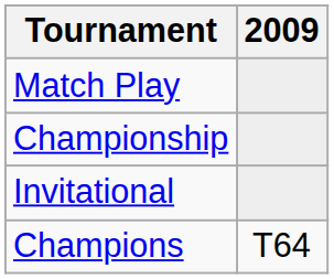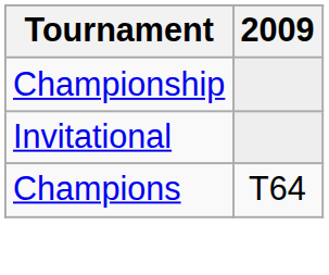- row: Match Play
